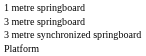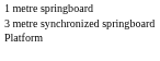- row: 3 metre springboard
